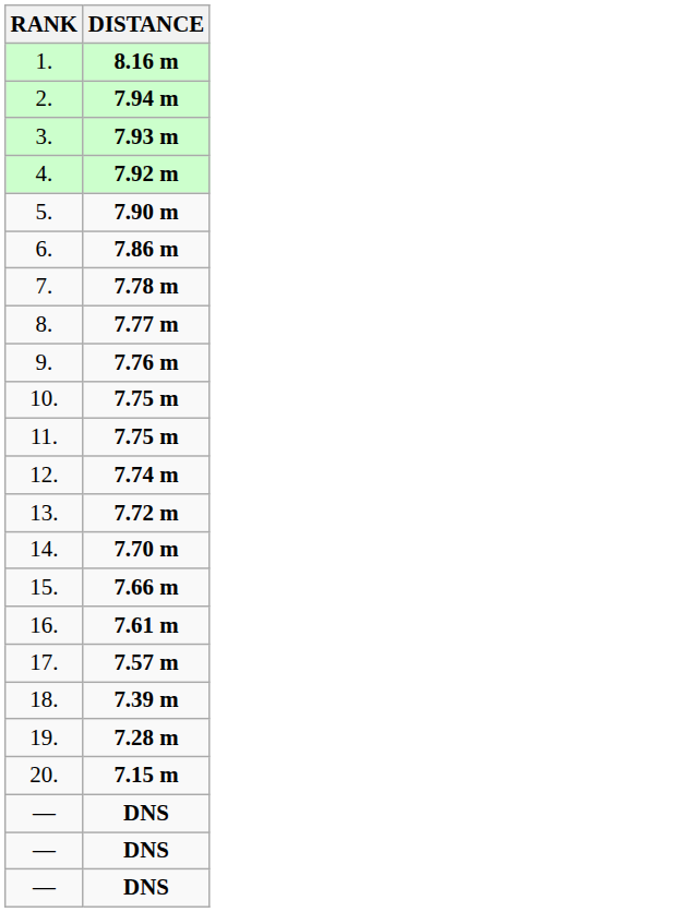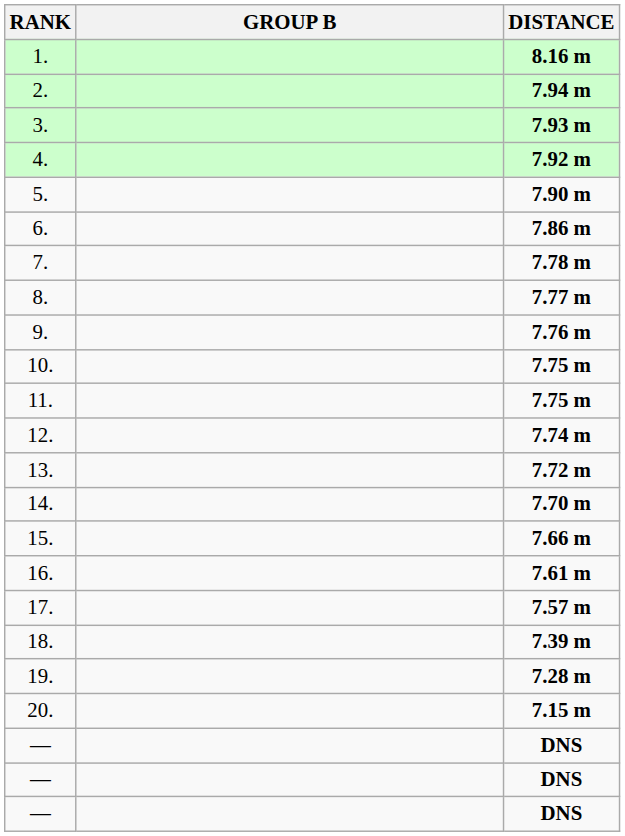+ column: GROUP B
